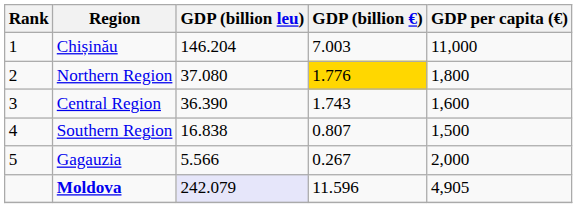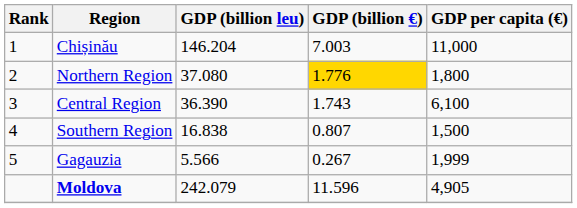Central Region | GDP per capita (€): 1,600 -> 6,100
Gagauzia | GDP per capita (€): 2,000 -> 1,999
Moldova | GDP (billion leu): lavender background -> no background
